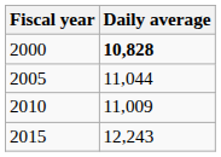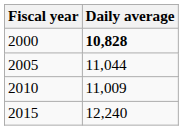2015 | Daily average: 12,243 -> 12,240
